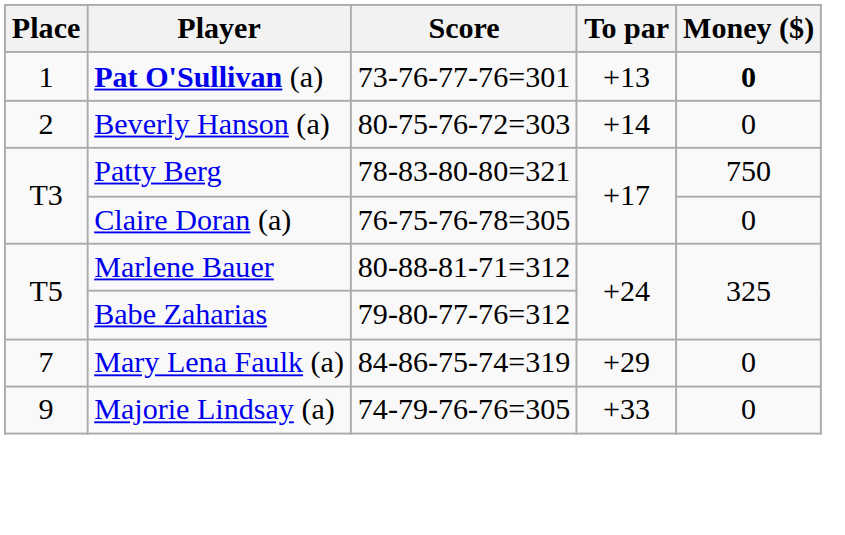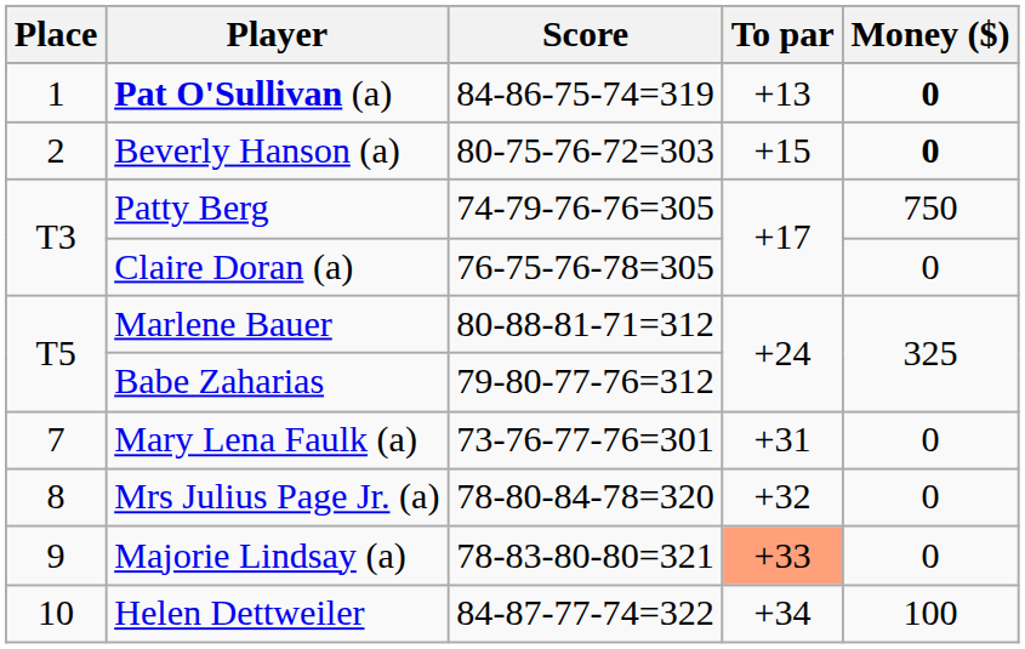Pat O'Sullivan (a) | Score: 73-76-77-76=301 -> 84-86-75-74=319
Beverly Hanson (a) | To par: +14 -> +15
Beverly Hanson (a) | Money ($): normal -> bold
Patty Berg | Score: 78-83-80-80=321 -> 74-79-76-76=305
Mary Lena Faulk (a) | Score: 84-86-75-74=319 -> 73-76-77-76=301
Mary Lena Faulk (a) | To par: +29 -> +31
+ row: 8 | Mrs Julius Page Jr. (a) | 78-80-84-78=320 | +32 | 0
Majorie Lindsay (a) | Score: 74-79-76-76=305 -> 78-83-80-80=321
Majorie Lindsay (a) | To par: no background -> lightsalmon background
+ row: 10 | Helen Dettweiler | 84-87-77-74=322 | +34 | 100
